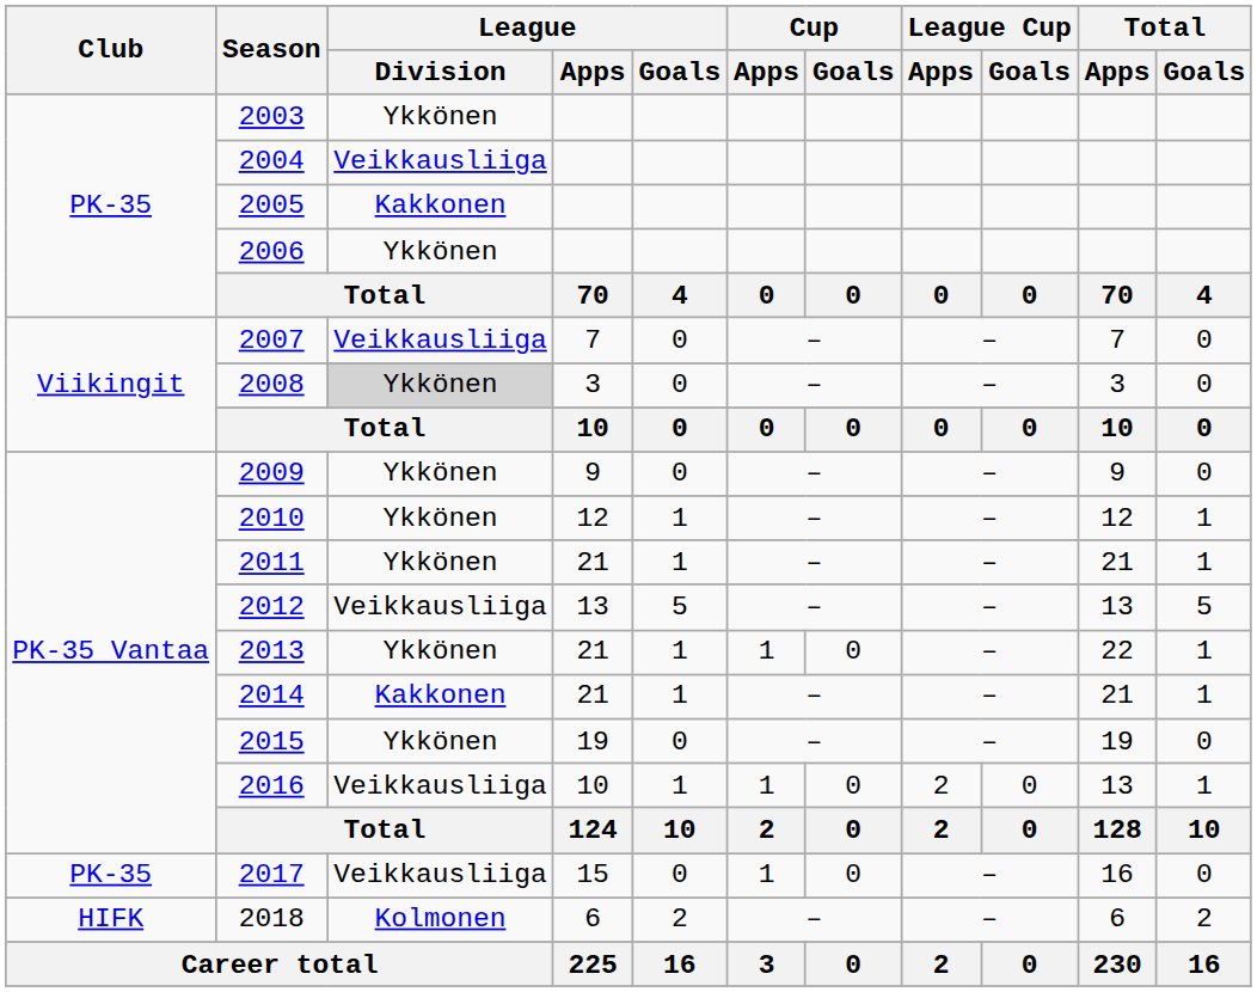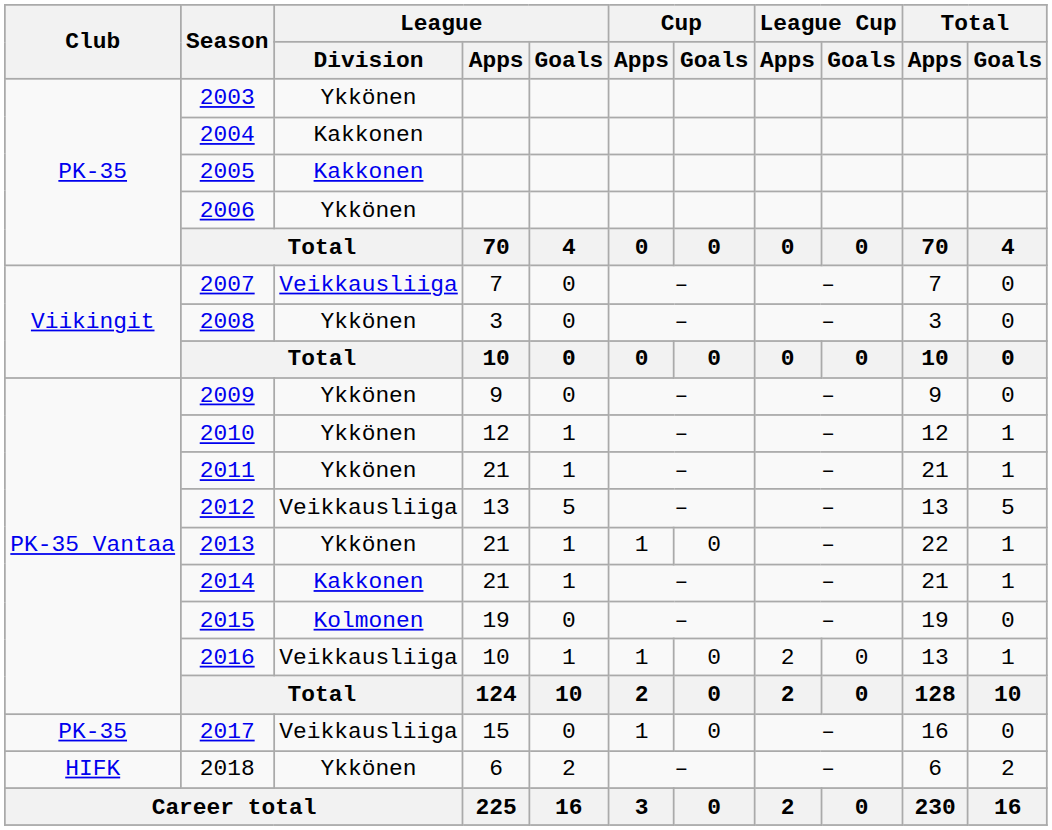2004 | League / Division: Veikkausliiga -> Kakkonen
2008 | League / Division: lightgrey background -> no background
2015 | League / Division: Ykkönen -> Kolmonen
2018 | League / Division: Kolmonen -> Ykkönen
